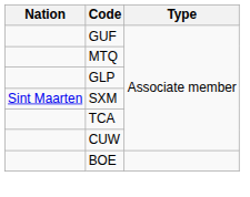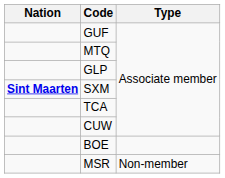SXM | Nation: normal -> bold
+ row: MSR | Non-member
